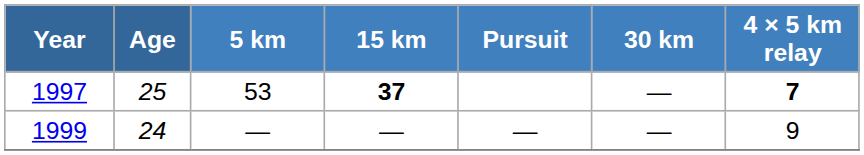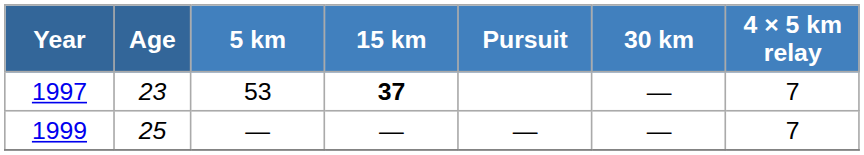1997 | Age: 25 -> 23
1997 | 4 × 5 km relay: bold -> normal
1999 | Age: 24 -> 25
1999 | 4 × 5 km relay: 9 -> 7
